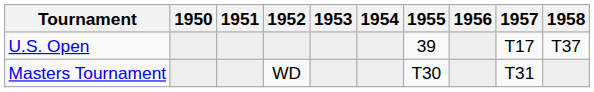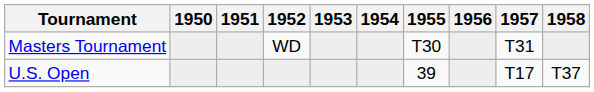rows swapped: Masters Tournament <-> U.S. Open
